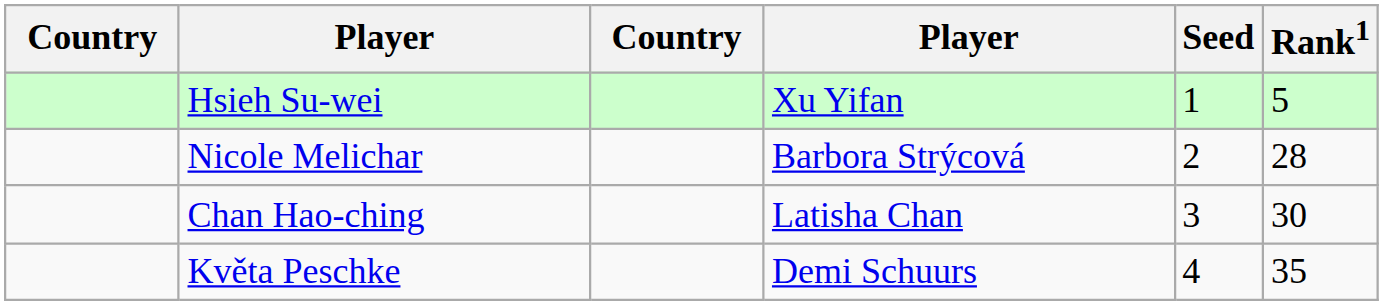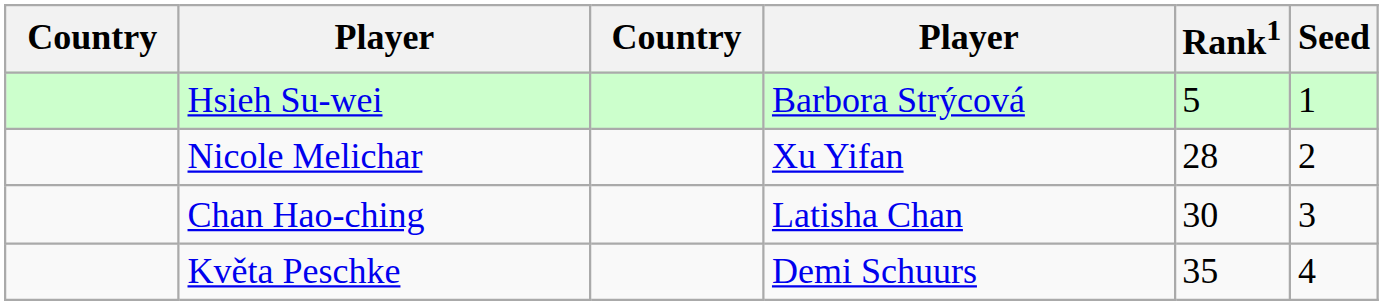columns swapped: Rank1 <-> Seed
Hsieh Su-wei | column 4: Xu Yifan -> Barbora Strýcová
Nicole Melichar | column 4: Barbora Strýcová -> Xu Yifan
